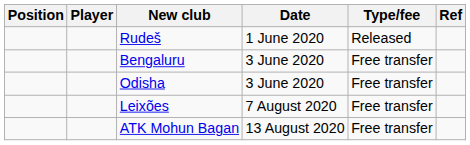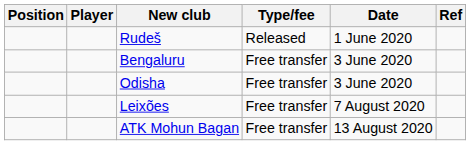columns swapped: Type/fee <-> Date
